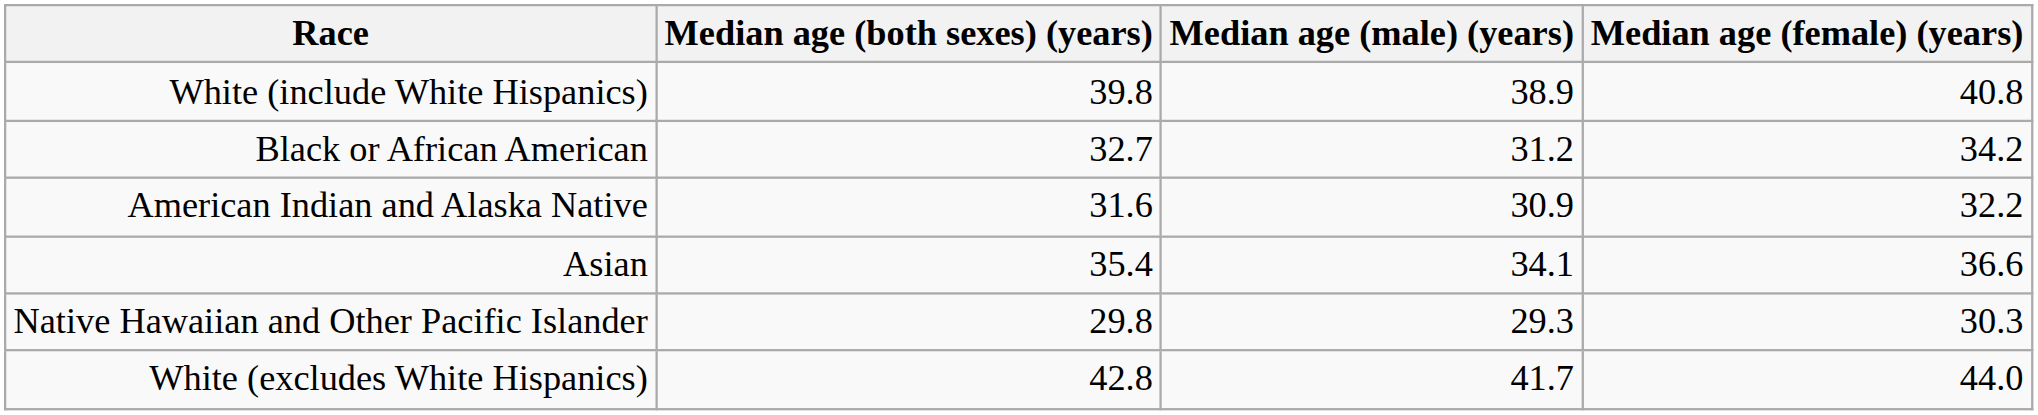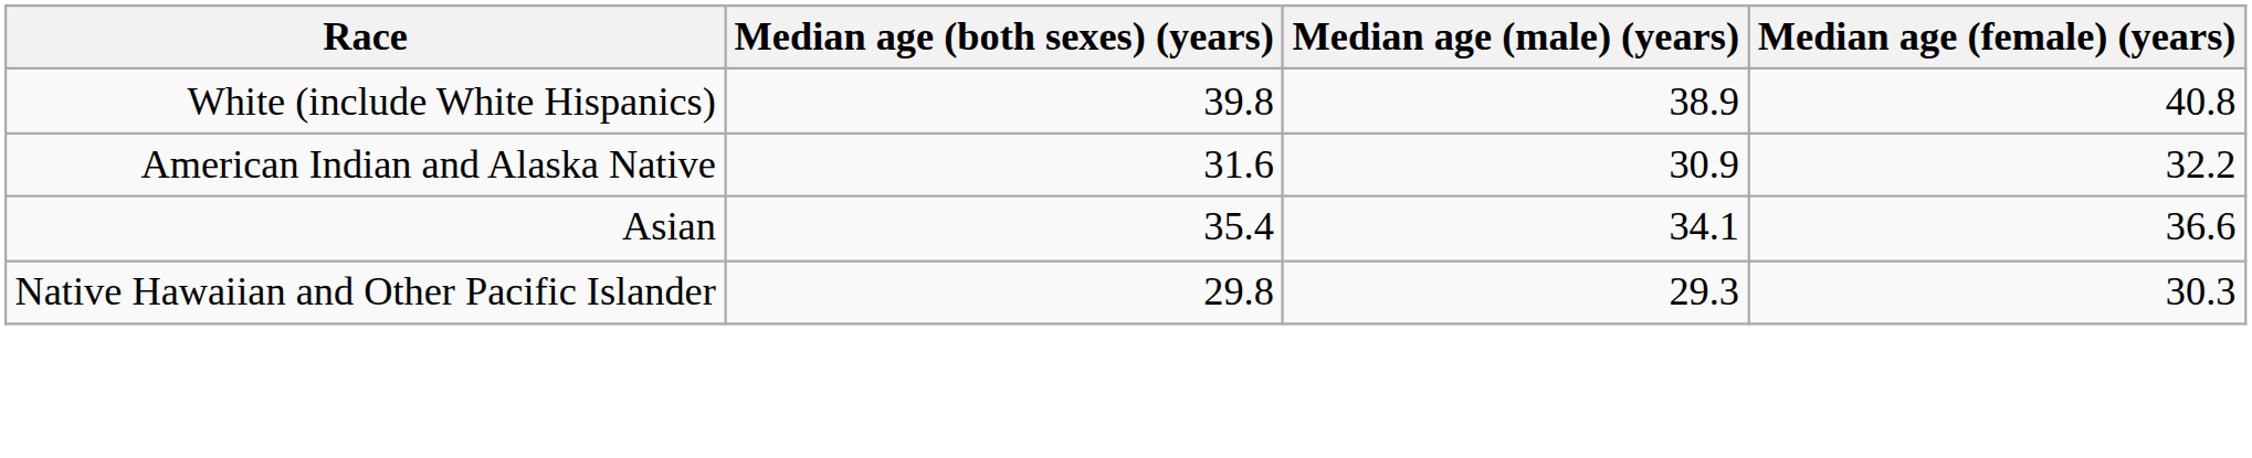- row: Black or African American | 32.7 | 31.2 | 34.2
- row: White (excludes White Hispanics) | 42.8 | 41.7 | 44.0
